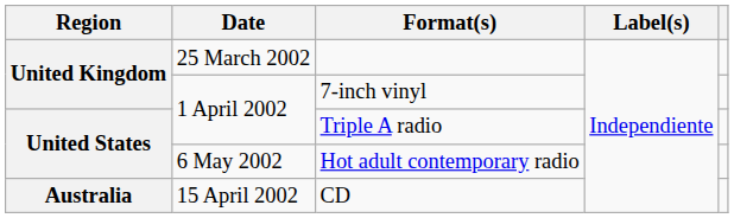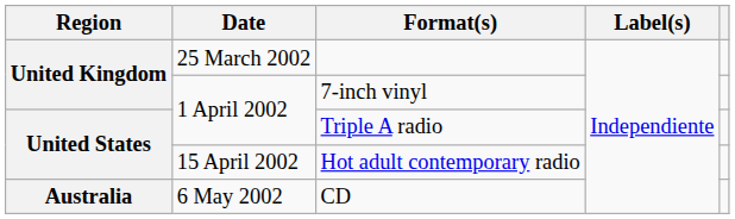Hot adult contemporary radio | Date: 6 May 2002 -> 15 April 2002
CD | Date: 15 April 2002 -> 6 May 2002
